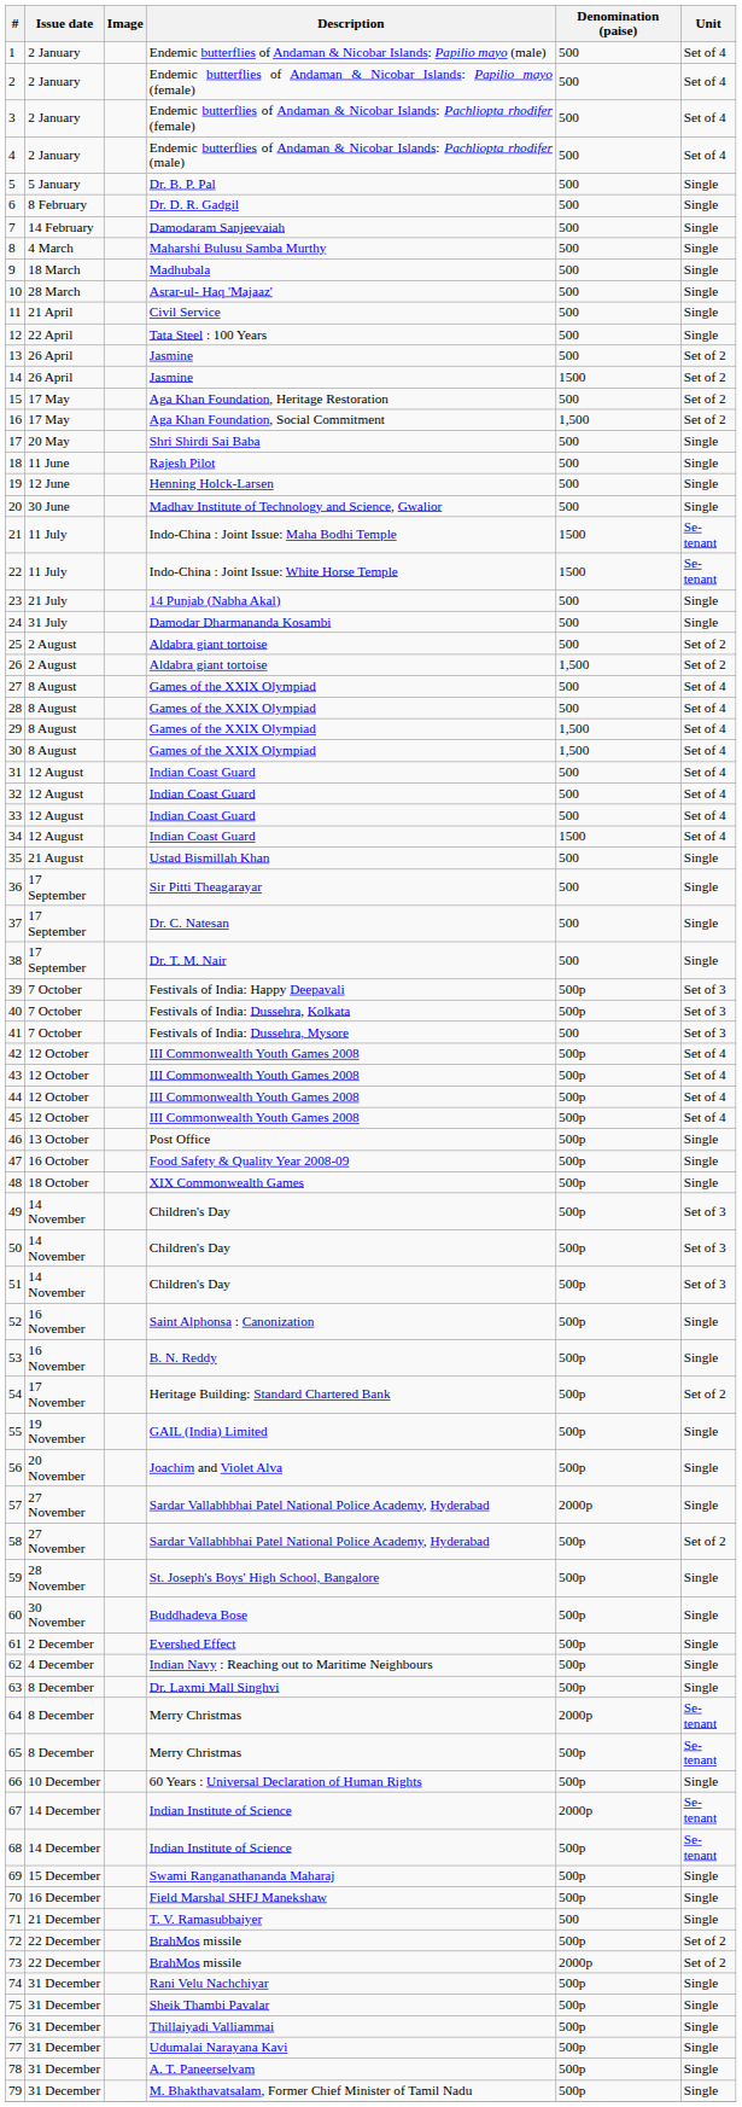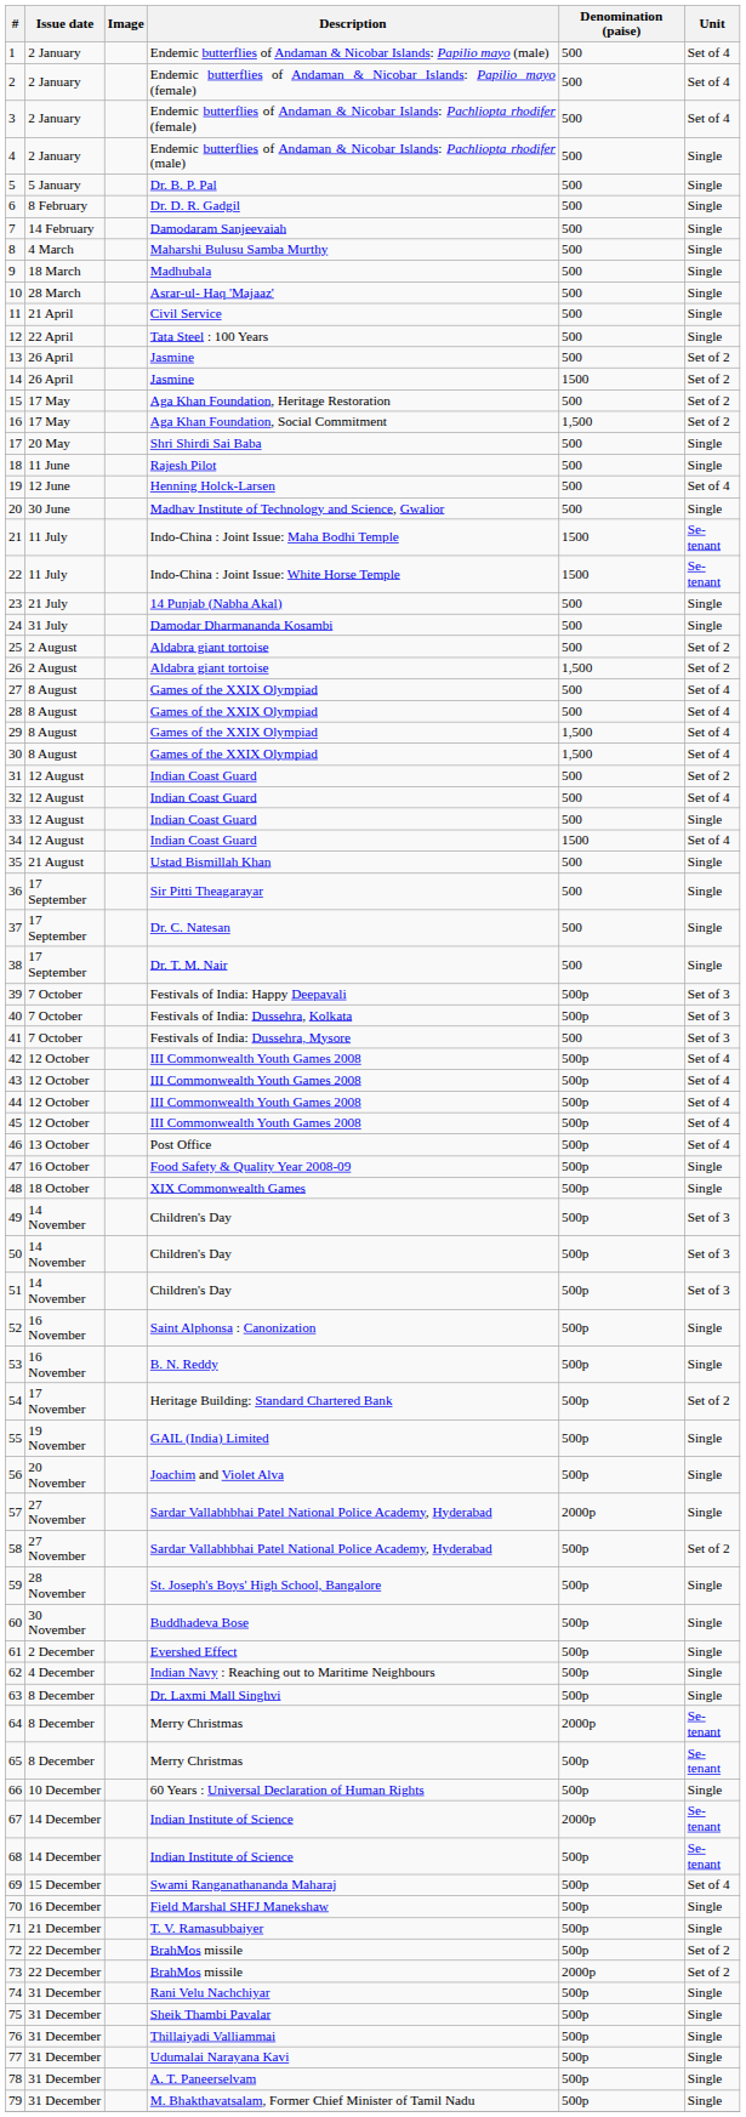4 | Unit: Set of 4 -> Single
19 | Unit: Single -> Set of 4
31 | Unit: Set of 4 -> Set of 2
33 | Unit: Set of 4 -> Single
46 | Unit: Single -> Set of 4
69 | Unit: Single -> Set of 4
71 | Denomination (paise): 500 -> 500p
